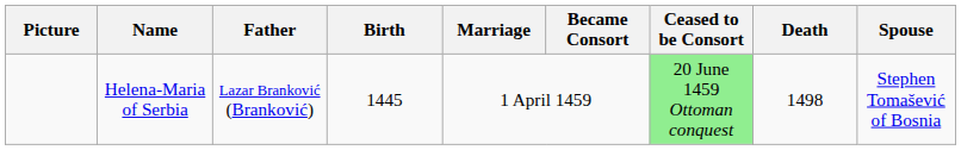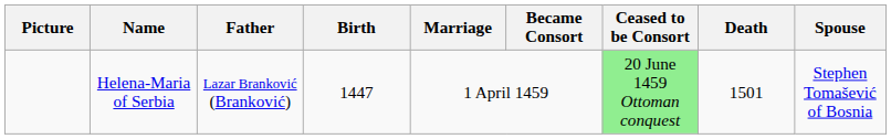Helena-Maria of Serbia | Birth: 1445 -> 1447
Helena-Maria of Serbia | Death: 1498 -> 1501
